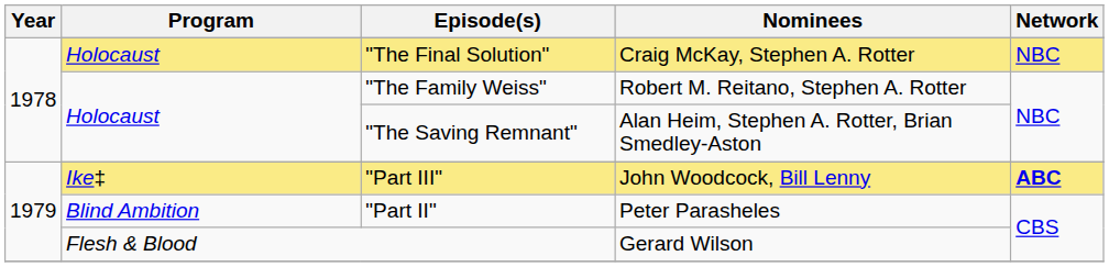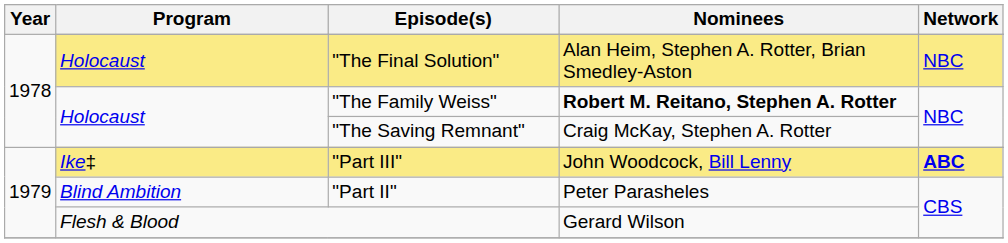"The Final Solution" | Nominees: Craig McKay, Stephen A. Rotter -> Alan Heim, Stephen A. Rotter, Brian Smedley-Aston
"The Family Weiss" | Nominees: normal -> bold
"The Saving Remnant" | Nominees: Alan Heim, Stephen A. Rotter, Brian Smedley-Aston -> Craig McKay, Stephen A. Rotter
